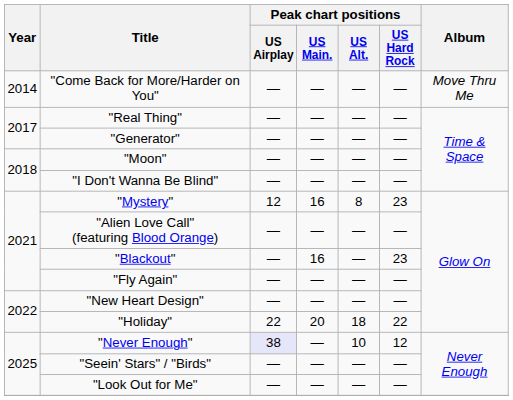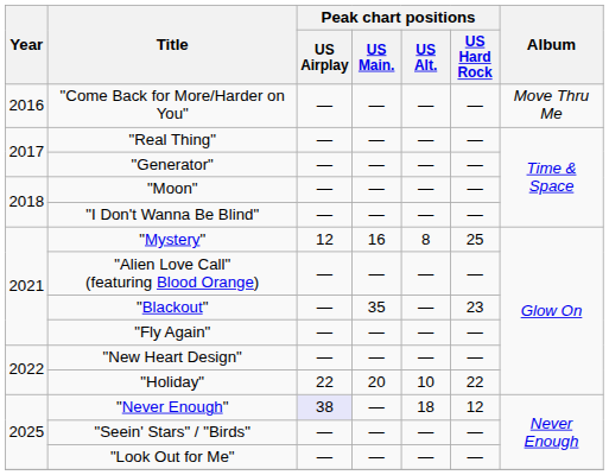"Come Back for More/Harder on You" | Year: 2014 -> 2016
"Mystery" | Peak chart positions / US Hard Rock: 23 -> 25
"Blackout" | Peak chart positions / US Main.: 16 -> 35
"Holiday" | Peak chart positions / US Alt.: 18 -> 10
"Never Enough" | Peak chart positions / US Alt.: 10 -> 18
